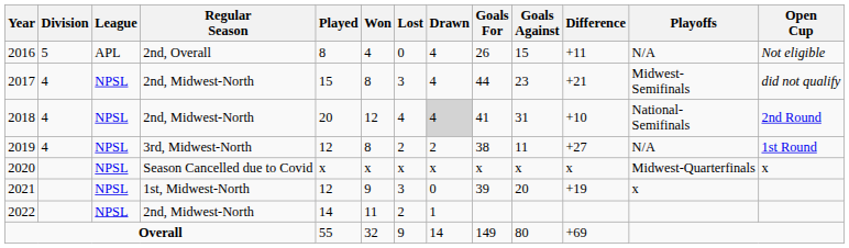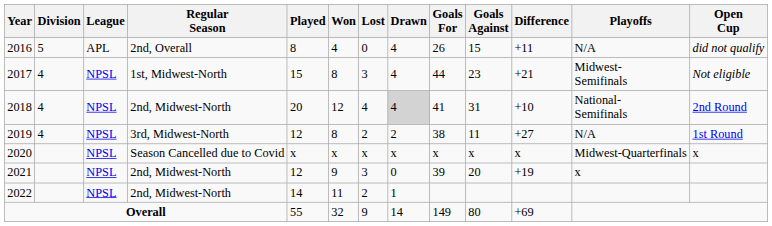2016 | Open Cup: Not eligible -> did not qualify
2017 | Regular Season: 2nd, Midwest-North -> 1st, Midwest-North
2017 | Open Cup: did not qualify -> Not eligible
2021 | Regular Season: 1st, Midwest-North -> 2nd, Midwest-North
